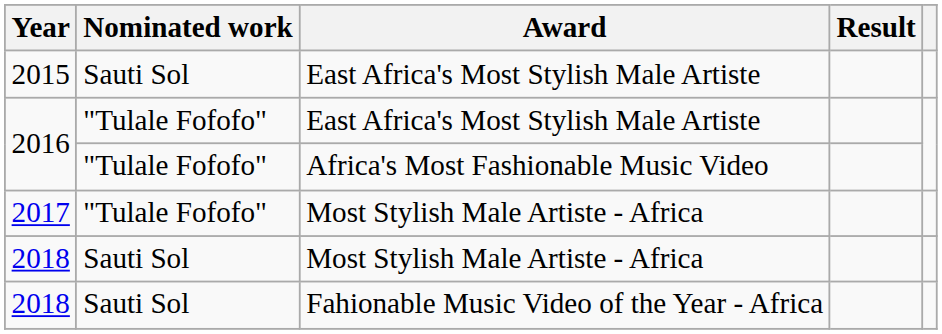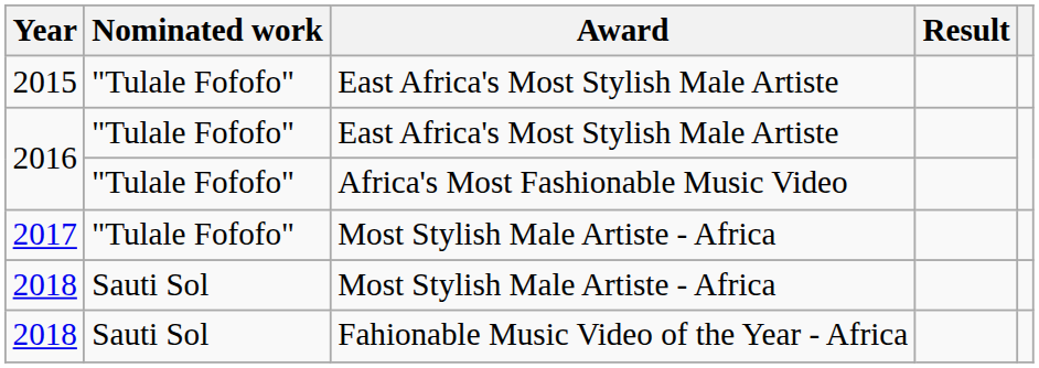2015 | Nominated work: Sauti Sol -> "Tulale Fofofo"
